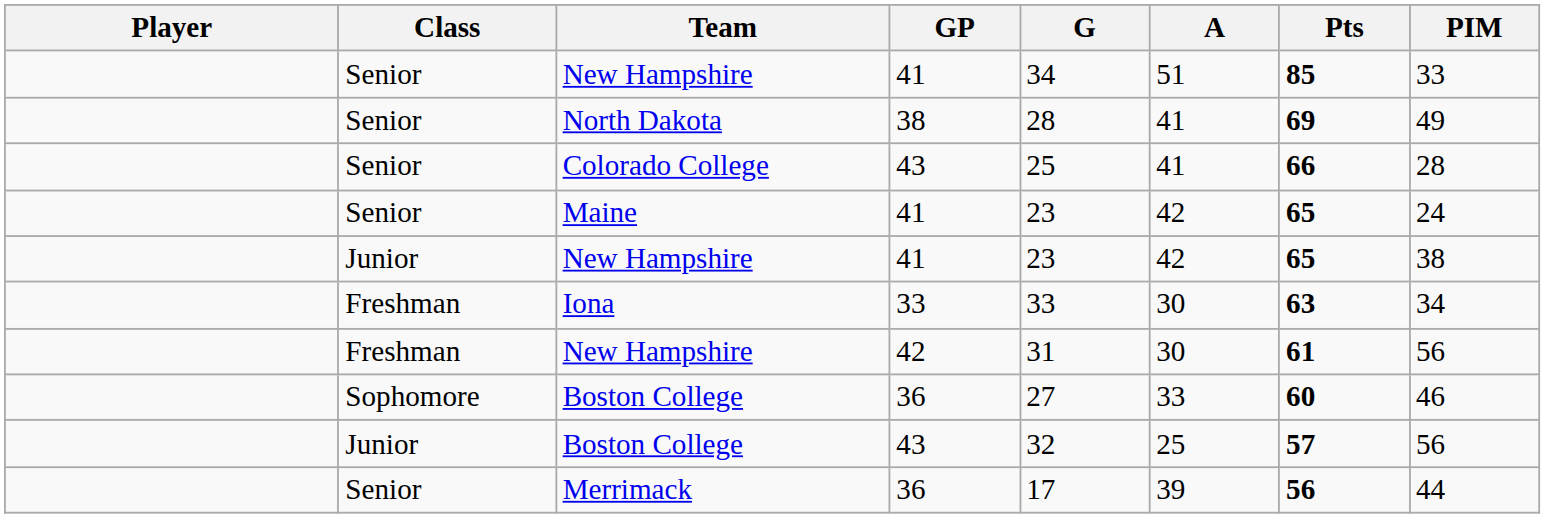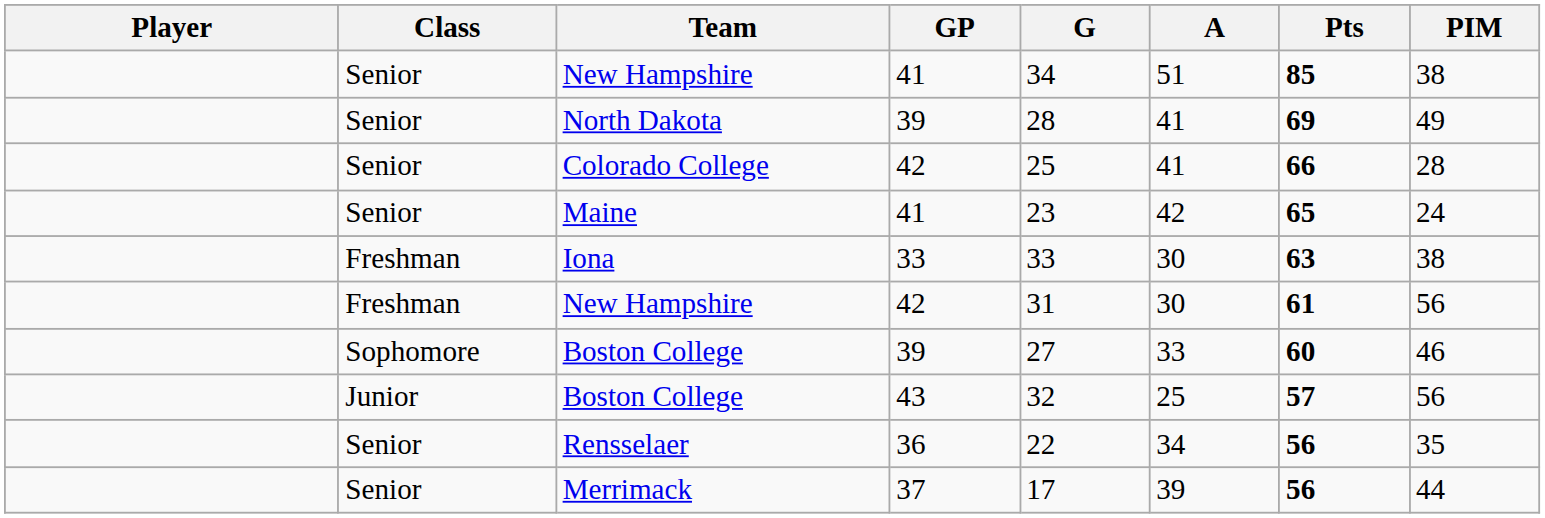Senior / New Hampshire | PIM: 33 -> 38
North Dakota | GP: 38 -> 39
Colorado College | GP: 43 -> 42
- row: Junior | New Hampshire | 41 | 23 | 42 | 65 | 38
Iona | PIM: 34 -> 38
Sophomore / Boston College | GP: 36 -> 39
+ row: Senior | Rensselaer | 36 | 22 | 34 | 56 | 35
Merrimack | GP: 36 -> 37
